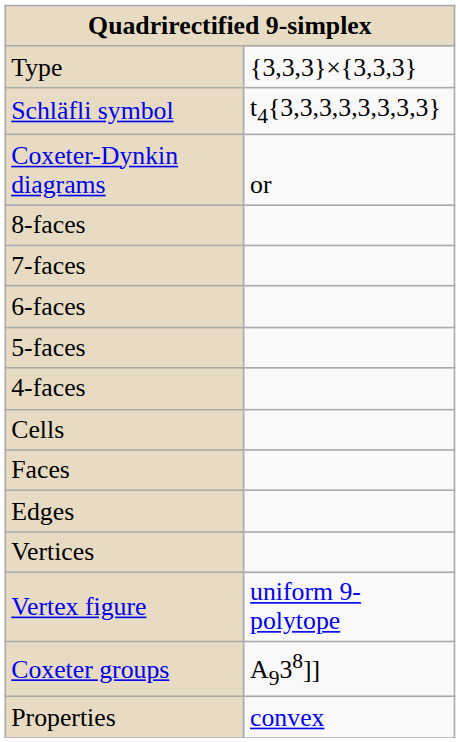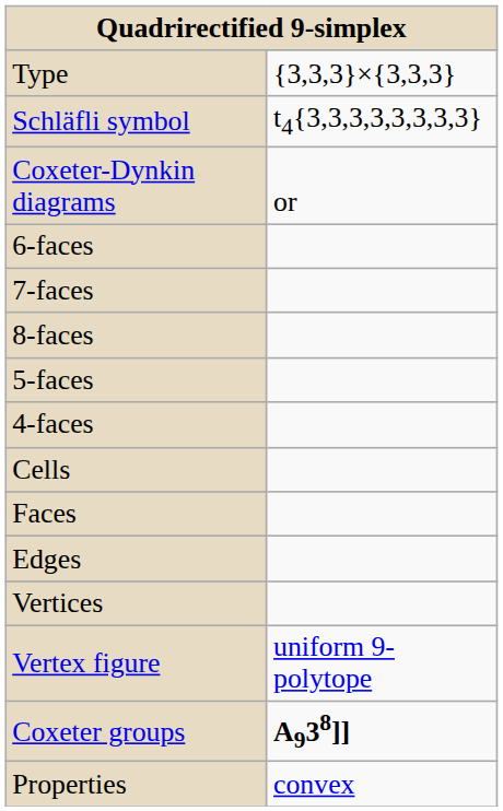rows swapped: 8-faces <-> 6-faces
Coxeter groups | column 2: normal -> bold
